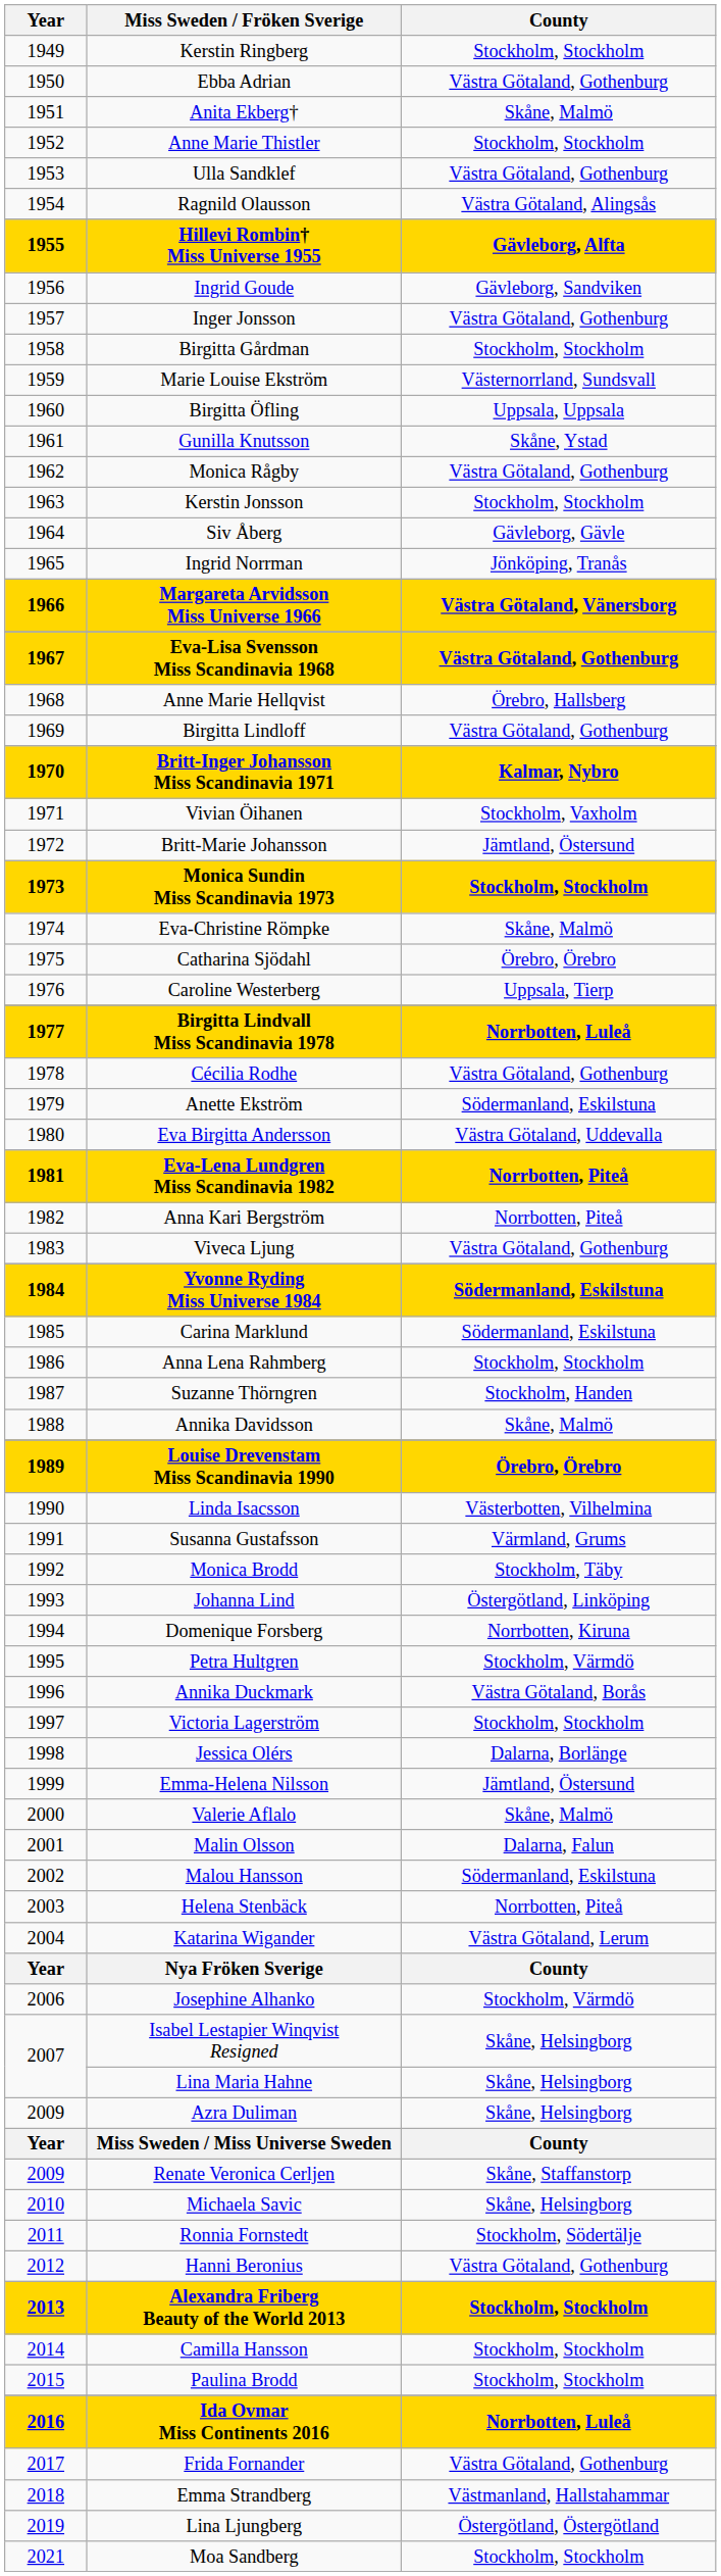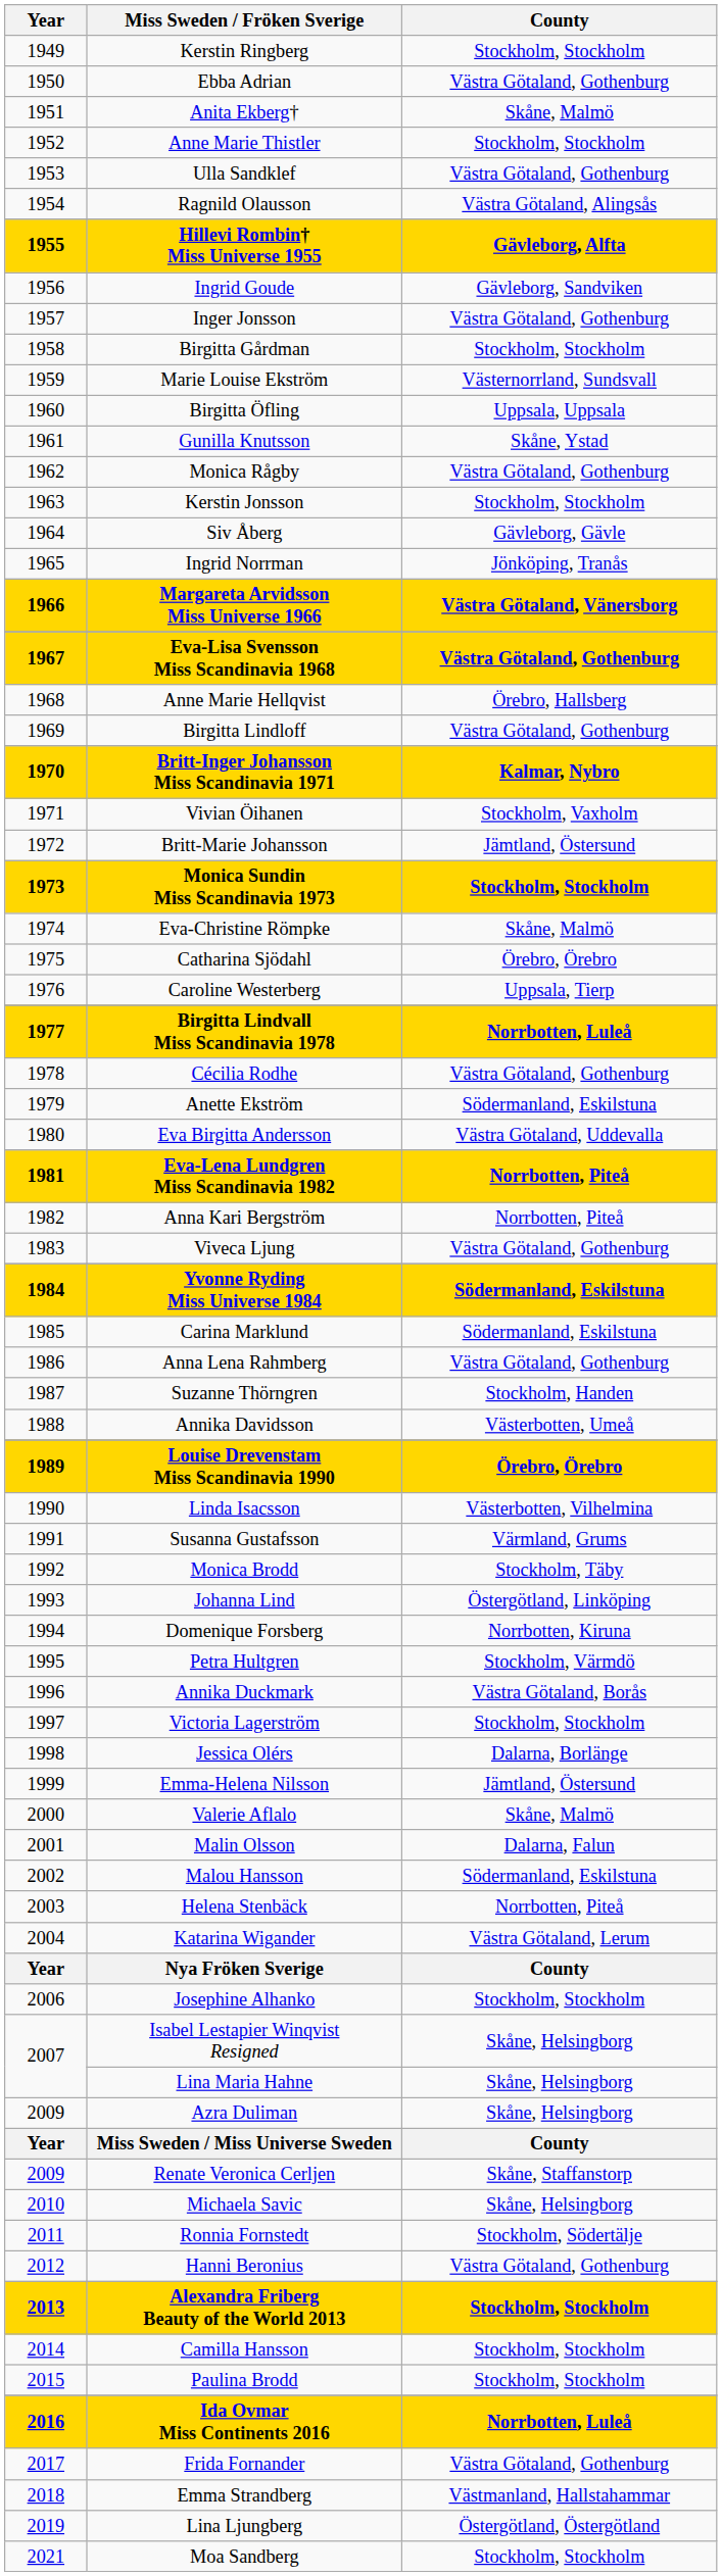Anna Lena Rahmberg | County: Stockholm, Stockholm -> Västra Götaland, Gothenburg
Annika Davidsson | County: Skåne, Malmö -> Västerbotten, Umeå
Josephine Alhanko | County: Stockholm, Värmdö -> Stockholm, Stockholm
